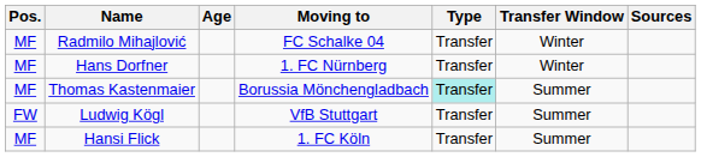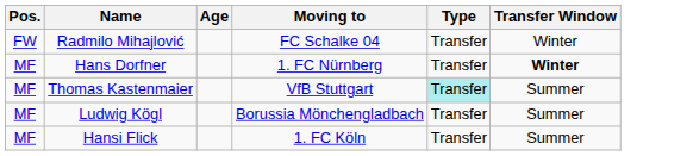- column: Sources
Radmilo Mihajlović | Pos.: MF -> FW
Hans Dorfner | Transfer Window: normal -> bold
Thomas Kastenmaier | Moving to: Borussia Mönchengladbach -> VfB Stuttgart
Ludwig Kögl | Pos.: FW -> MF
Ludwig Kögl | Moving to: VfB Stuttgart -> Borussia Mönchengladbach
